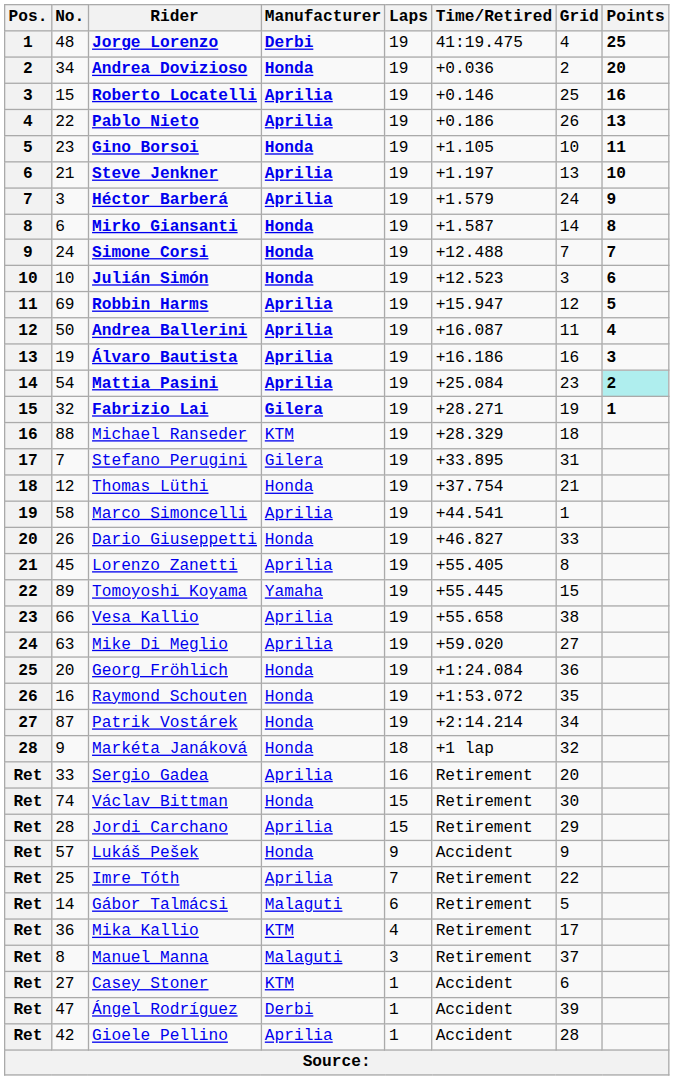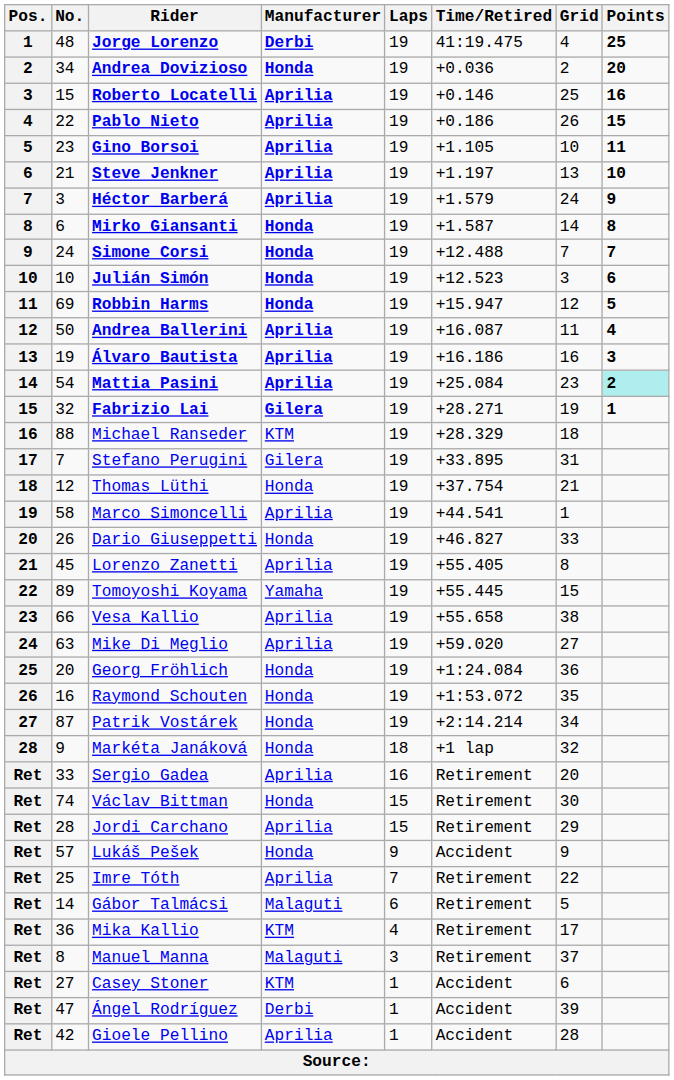Pablo Nieto | Points: 13 -> 15
Gino Borsoi | Manufacturer: Honda -> Aprilia
Robbin Harms | Manufacturer: Aprilia -> Honda
